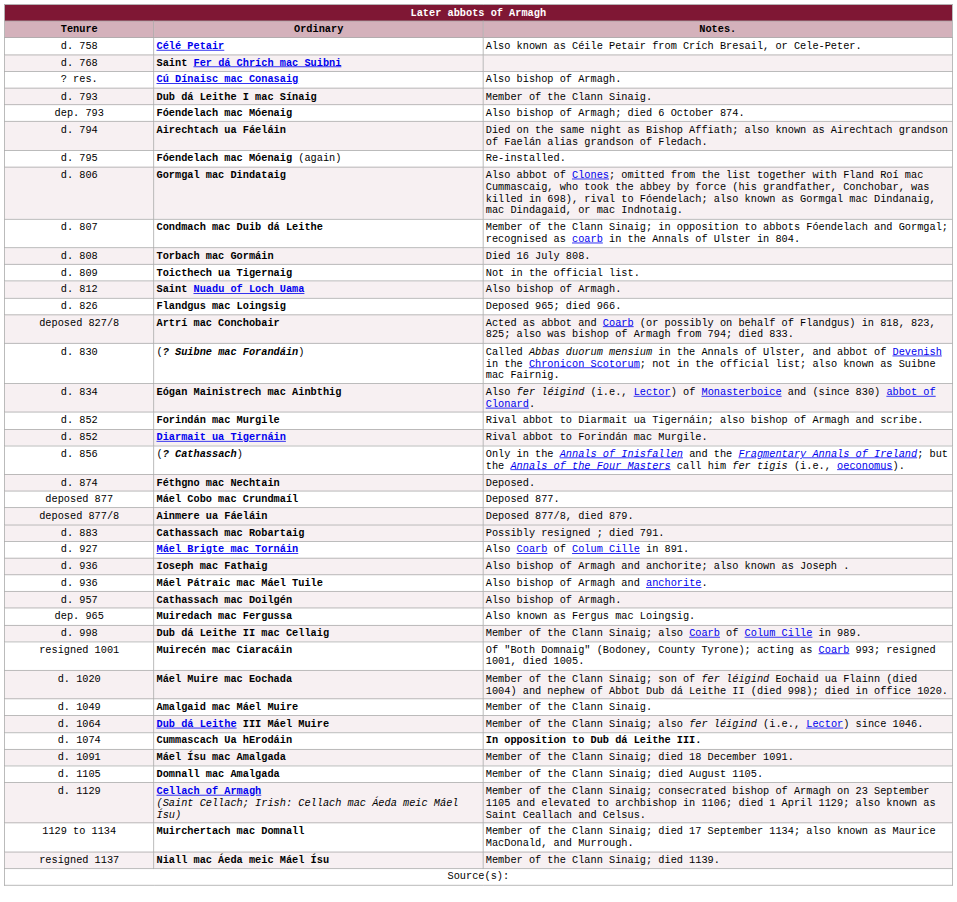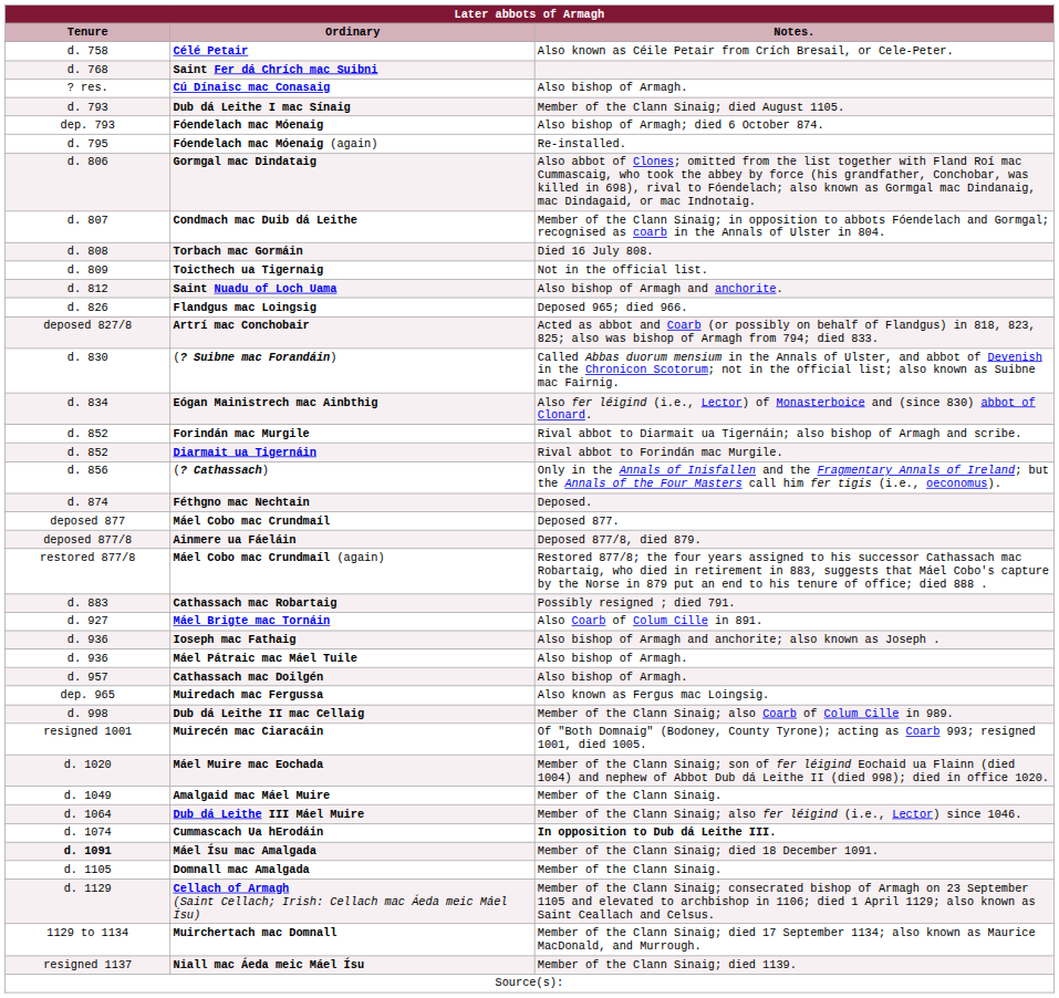Dub dá Leithe I mac Sínaig | Notes.: Member of the Clann Sinaig. -> Member of the Clann Sinaig; died August 1105.
- row: d. 794 | Airechtach ua Fáeláin | Died on the same night as Bishop Affiath; also known as Airechtach grandson of Faelán alias grandson of Fledach.
Saint Nuadu of Loch Uama | Notes.: Also bishop of Armagh. -> Also bishop of Armagh and anchorite.
+ row: restored 877/8 | Máel Cobo mac Crundmaíl (again) | Restored 877/8; the four years assigned to his successor Cathassach mac Robartaig, who died in retirement in 883, suggests that Máel Cobo's capture by the Norse in 879 put an end to his tenure of office; died 888 .
Máel Pátraic mac Máel Tuile | Notes.: Also bishop of Armagh and anchorite. -> Also bishop of Armagh.
Máel Ísu mac Amalgada | Tenure: normal -> bold
Domnall mac Amalgada | Notes.: Member of the Clann Sinaig; died August 1105. -> Member of the Clann Sinaig.
